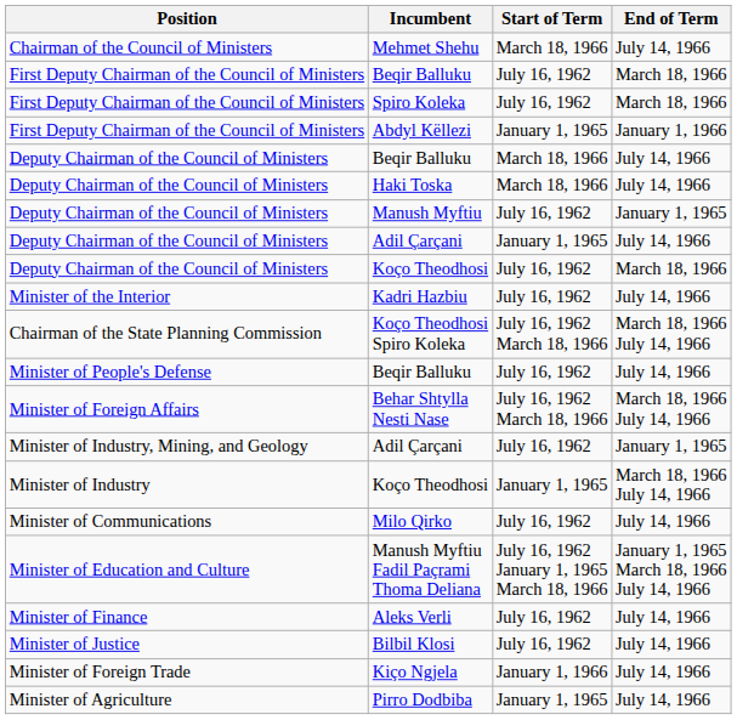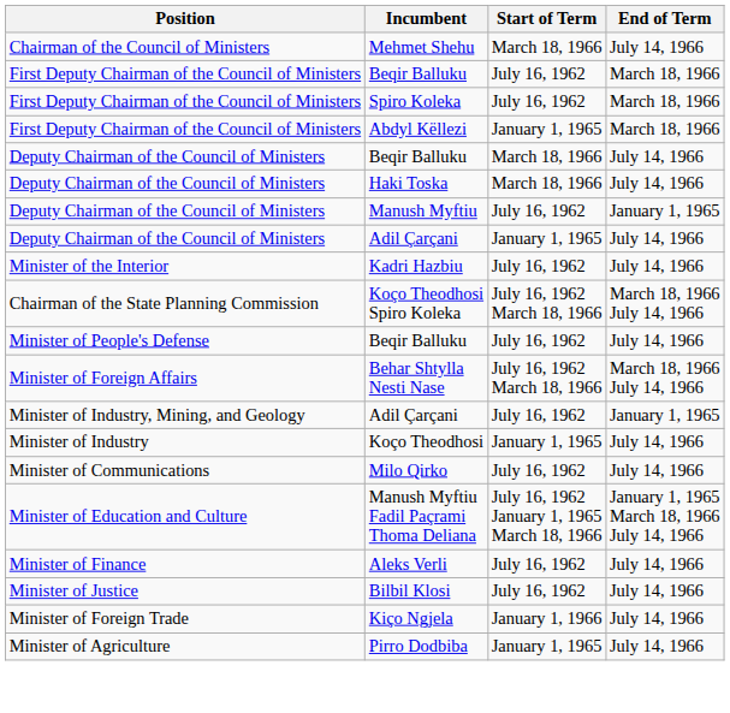Abdyl Këllezi | End of Term: January 1, 1966 -> March 18, 1966
- row: Deputy Chairman of the Council of Ministers | Koço Theodhosi | July 16, 1962 | March 18, 1966
Minister of Industry / Koço Theodhosi | End of Term: March 18, 1966 July 14, 1966 -> July 14, 1966
